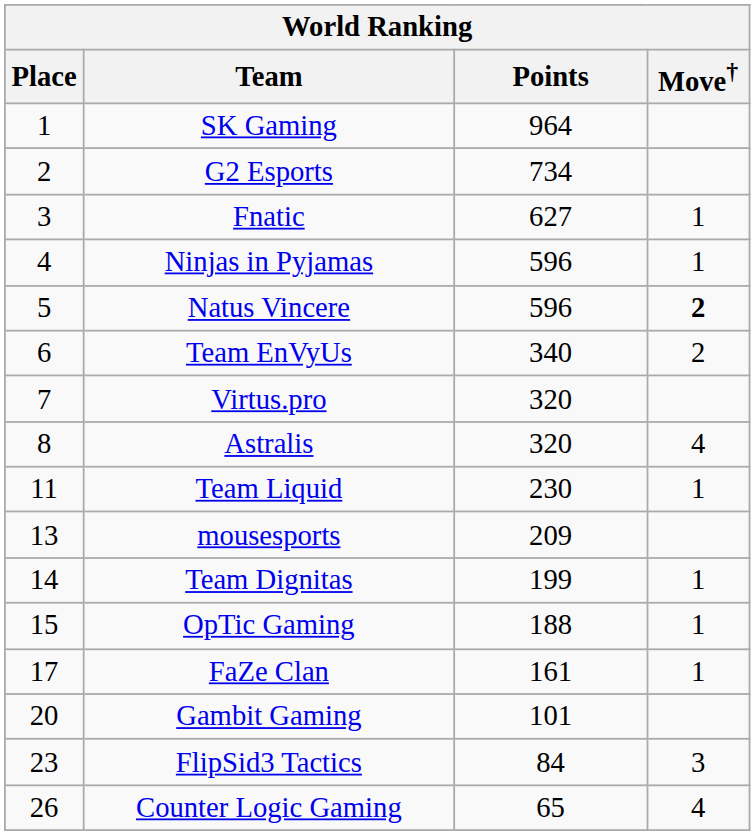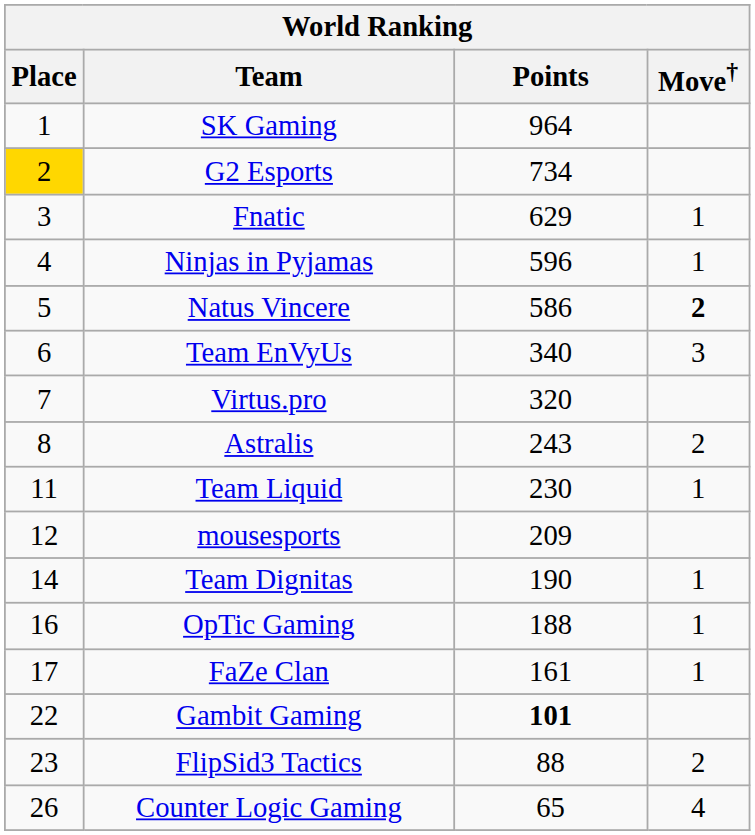G2 Esports | Place: no background -> gold background
Fnatic | Points: 627 -> 629
Natus Vincere | Points: 596 -> 586
Team EnVyUs | Move†: 2 -> 3
Astralis | Points: 320 -> 243
Astralis | Move†: 4 -> 2
mousesports | Place: 13 -> 12
Team Dignitas | Points: 199 -> 190
OpTic Gaming | Place: 15 -> 16
Gambit Gaming | Place: 20 -> 22
Gambit Gaming | Points: normal -> bold
FlipSid3 Tactics | Points: 84 -> 88
FlipSid3 Tactics | Move†: 3 -> 2
